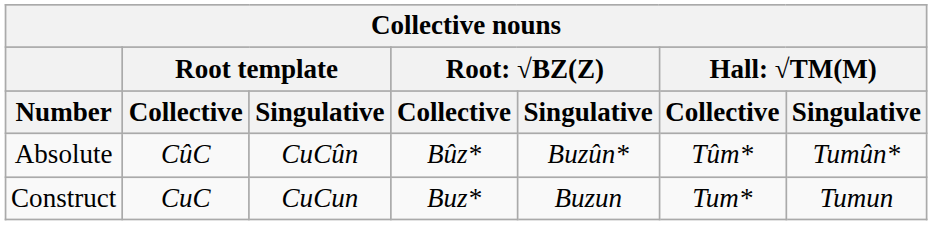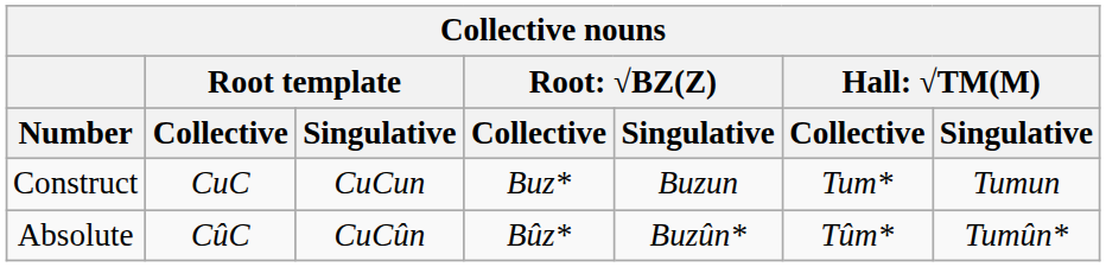rows swapped: Absolute <-> Construct
